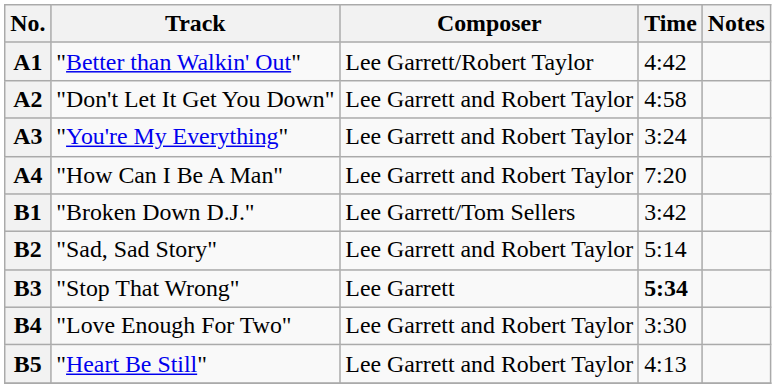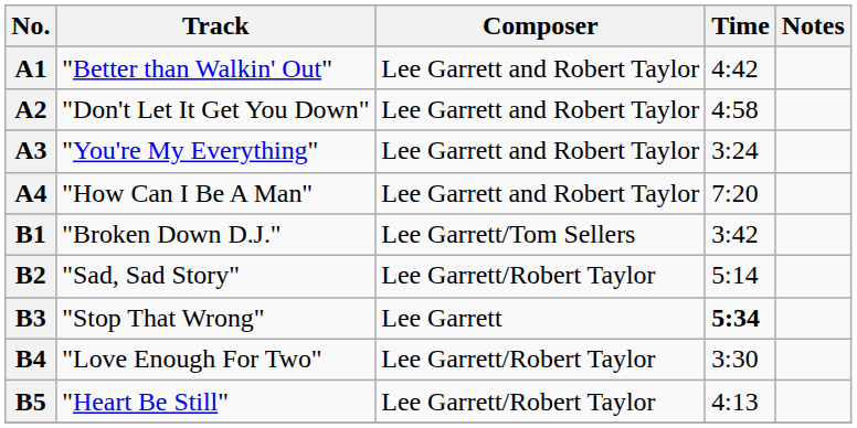A1 | Composer: Lee Garrett/Robert Taylor -> Lee Garrett and Robert Taylor
B2 | Composer: Lee Garrett and Robert Taylor -> Lee Garrett/Robert Taylor
B4 | Composer: Lee Garrett and Robert Taylor -> Lee Garrett/Robert Taylor
B5 | Composer: Lee Garrett and Robert Taylor -> Lee Garrett/Robert Taylor
